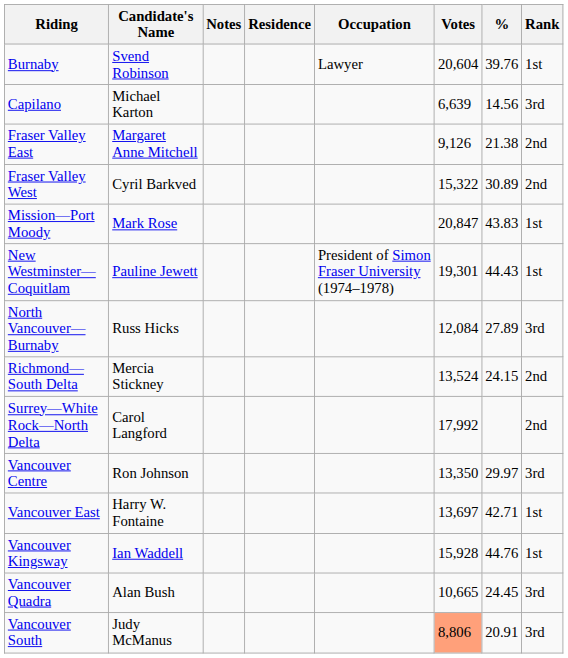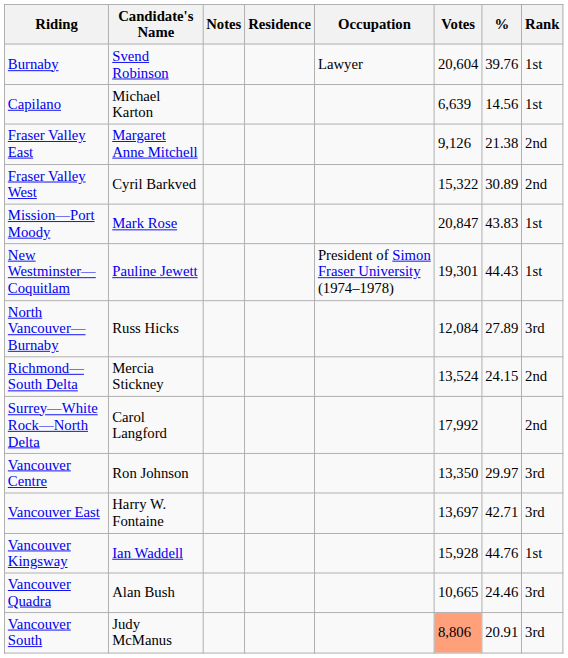Capilano | Rank: 3rd -> 1st
Vancouver East | Rank: 1st -> 3rd
Vancouver Quadra | %: 24.45 -> 24.46
